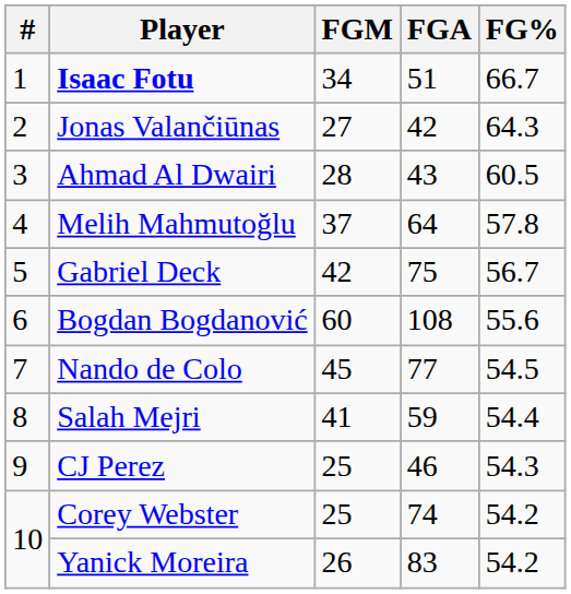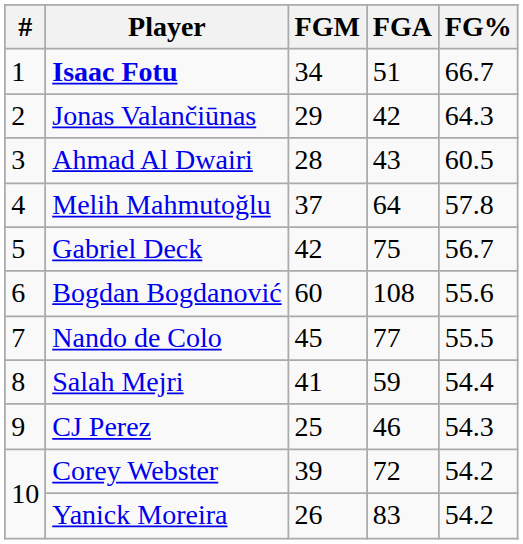Jonas Valančiūnas | FGM: 27 -> 29
Nando de Colo | FG%: 54.5 -> 55.5
Corey Webster | FGM: 25 -> 39
Corey Webster | FGA: 74 -> 72
